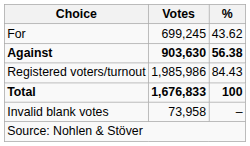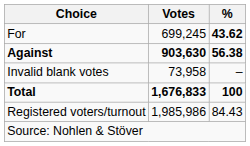For | %: normal -> bold
rows swapped: Invalid blank votes <-> Registered voters/turnout
